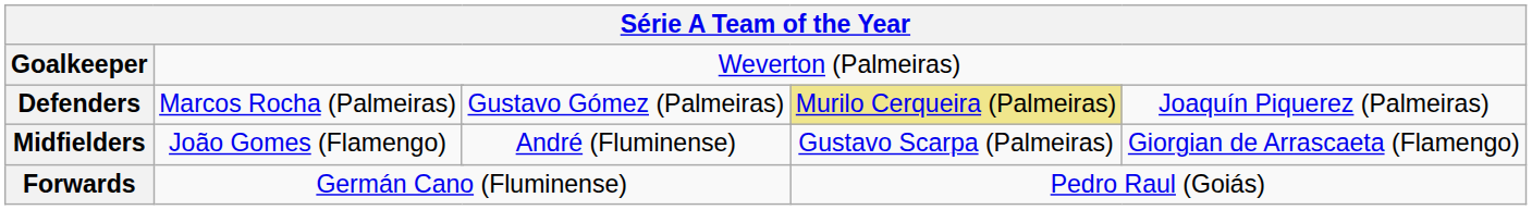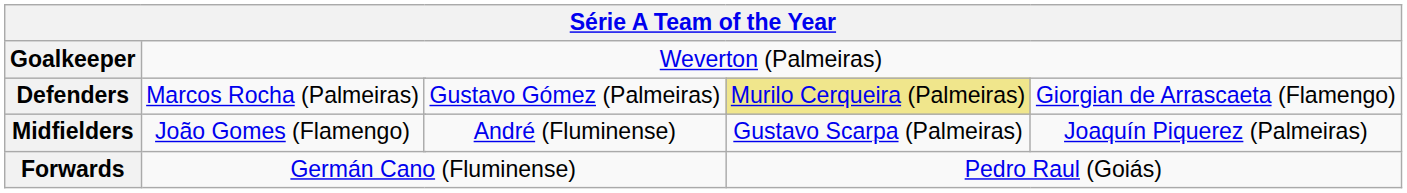Defenders | column 8: Joaquín Piquerez (Palmeiras) -> Giorgian de Arrascaeta (Flamengo)
Midfielders | column 8: Giorgian de Arrascaeta (Flamengo) -> Joaquín Piquerez (Palmeiras)
